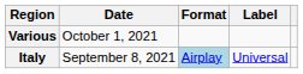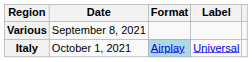Various | Date: October 1, 2021 -> September 8, 2021
Italy | Date: September 8, 2021 -> October 1, 2021
